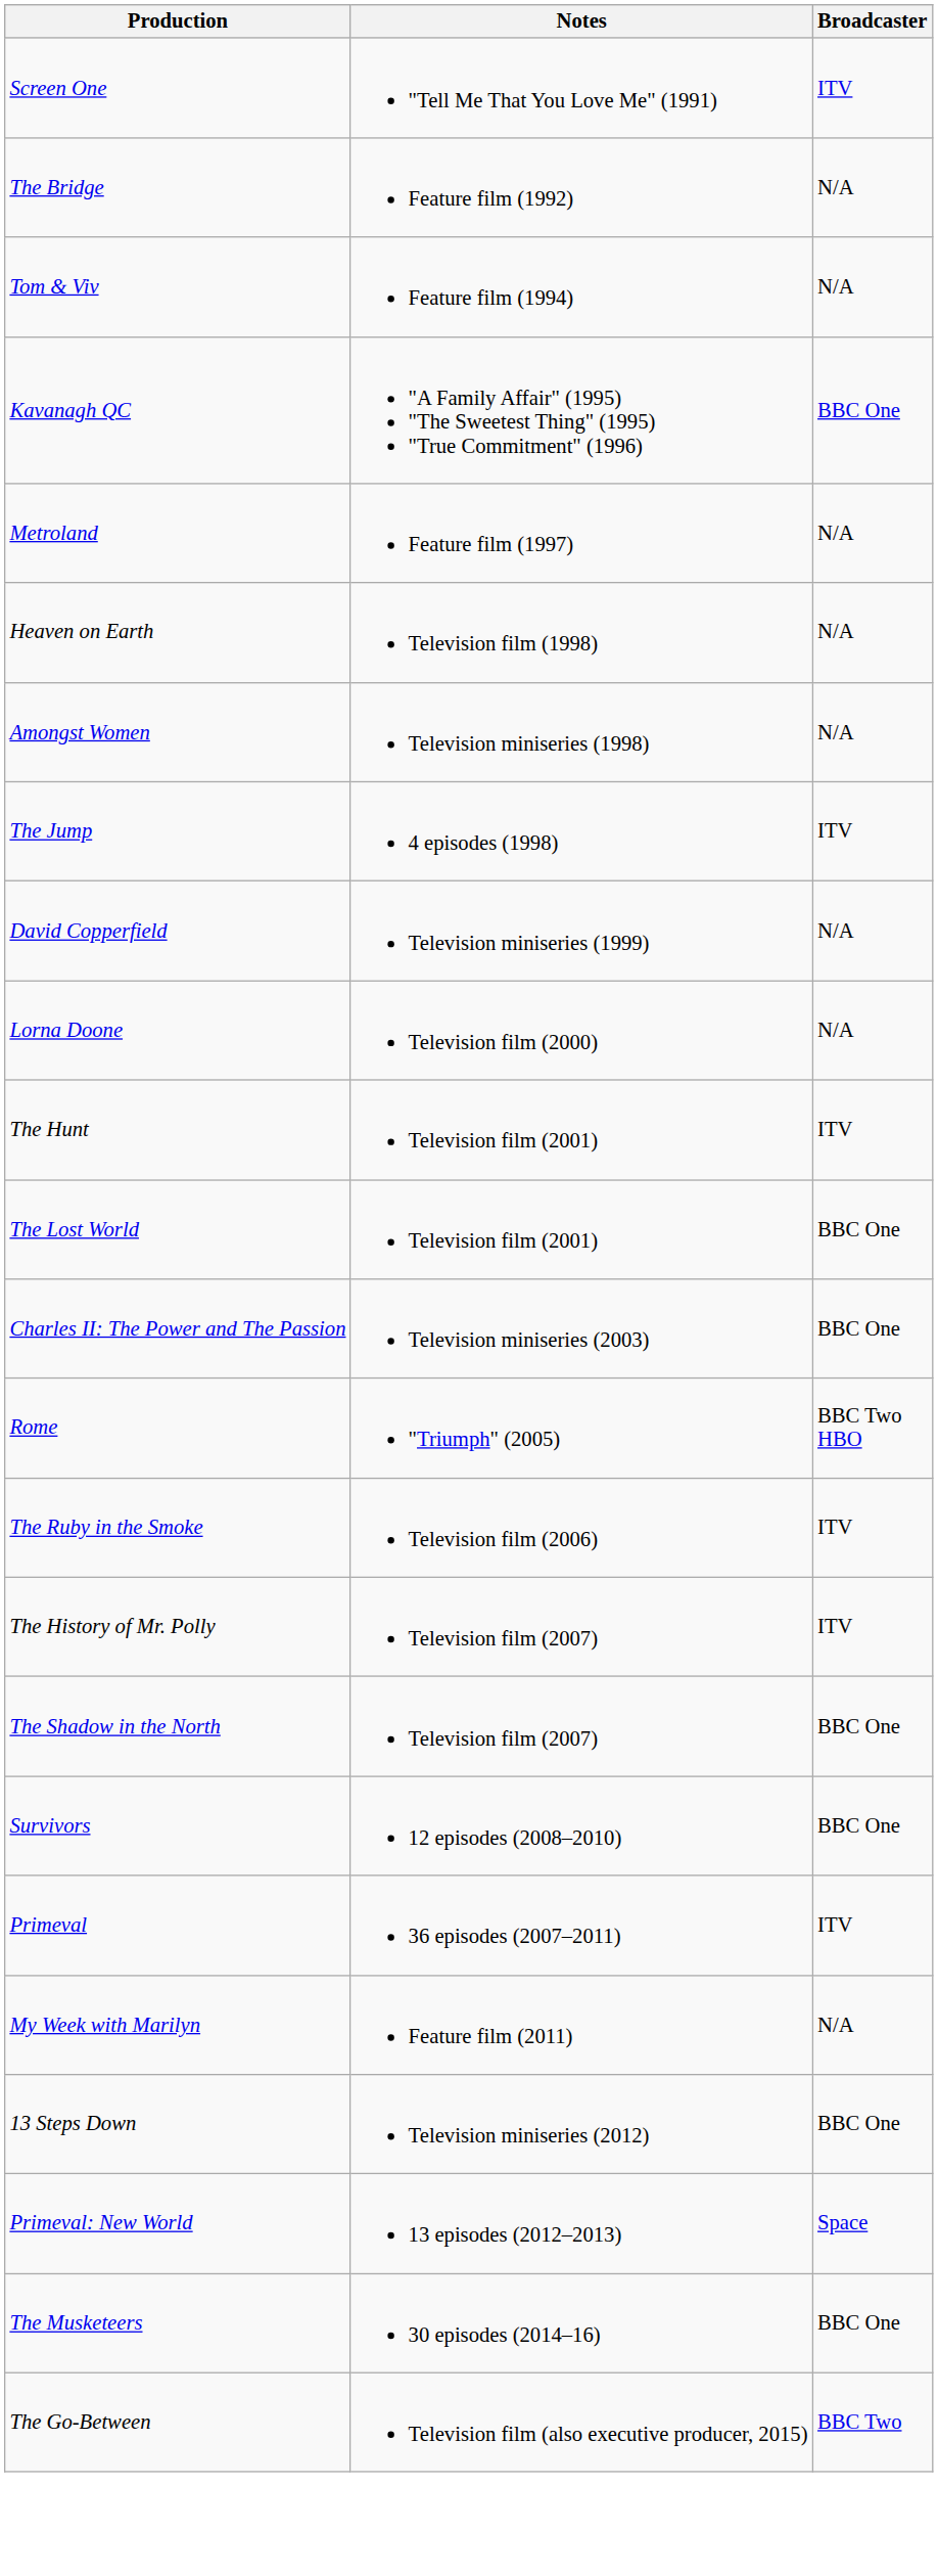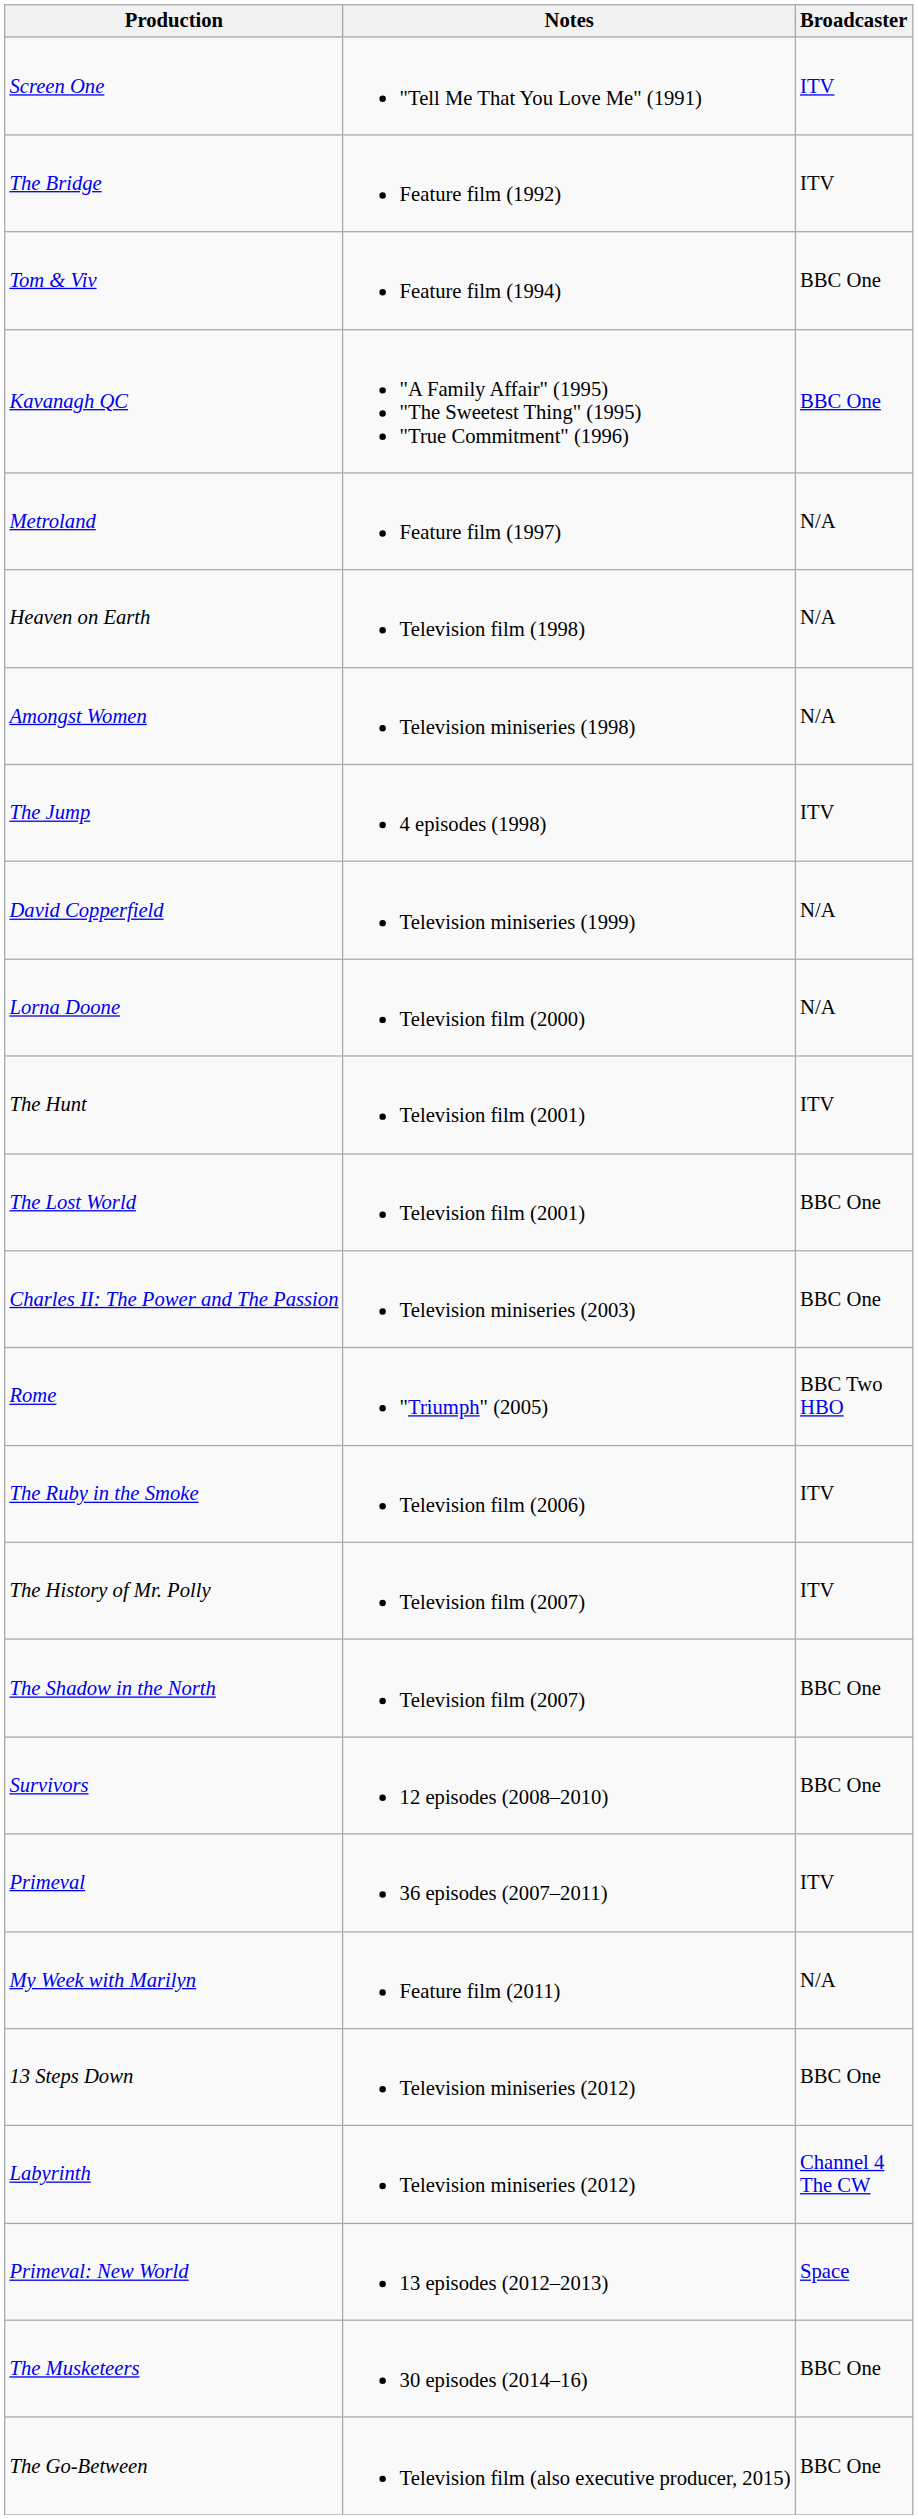The Bridge | Broadcaster: N/A -> ITV
Tom & Viv | Broadcaster: N/A -> BBC One
+ row: Labyrinth | Television miniseries (2012) | Channel 4 The CW
The Go-Between | Broadcaster: BBC Two -> BBC One
